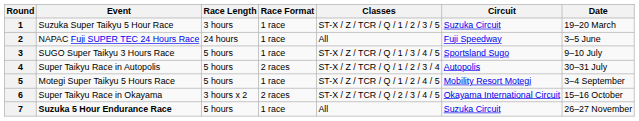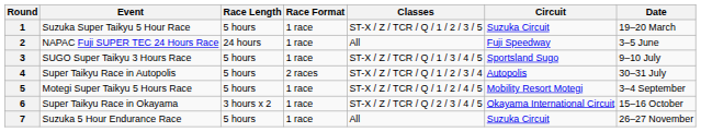1 | Race Length: 3 hours -> 5 hours
6 | Race Format: 2 races -> 1 race
7 | Event: bold -> normal
